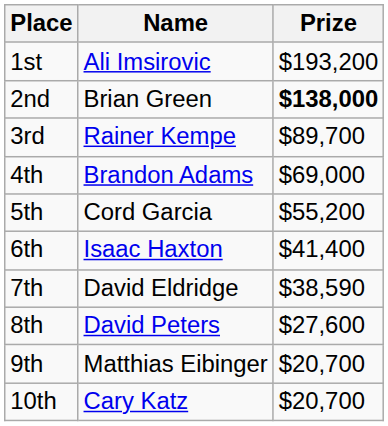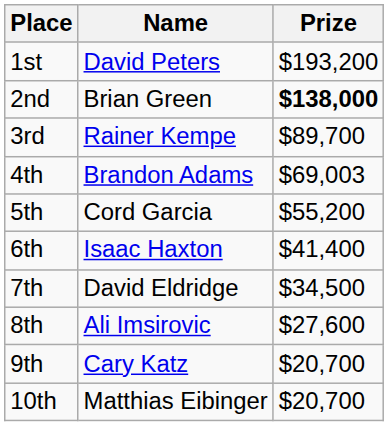1st | Name: Ali Imsirovic -> David Peters
4th | Prize: $69,000 -> $69,003
7th | Prize: $38,590 -> $34,500
8th | Name: David Peters -> Ali Imsirovic
9th | Name: Matthias Eibinger -> Cary Katz
10th | Name: Cary Katz -> Matthias Eibinger
